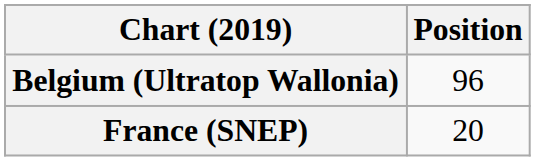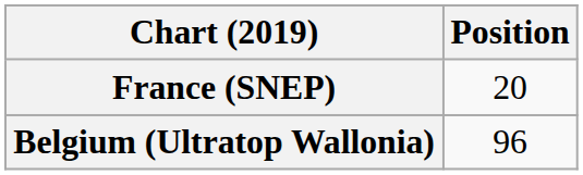rows swapped: Belgium (Ultratop Wallonia) <-> France (SNEP)
